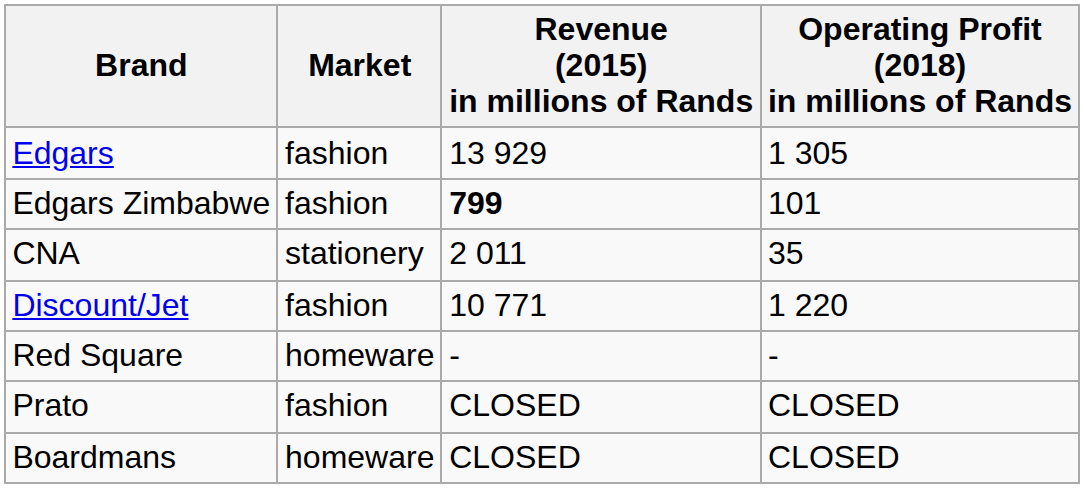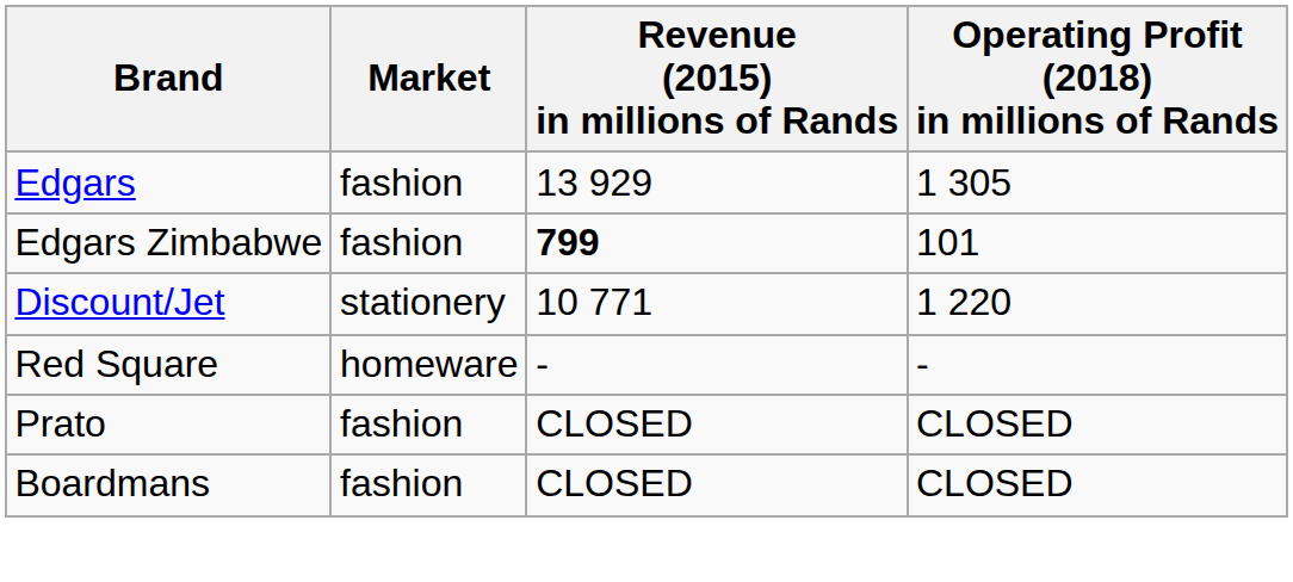- row: CNA | stationery | 2 011 | 35
Discount/Jet | Market: fashion -> stationery
Boardmans | Market: homeware -> fashion
